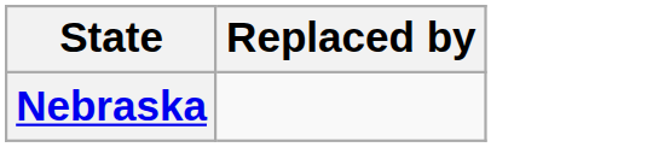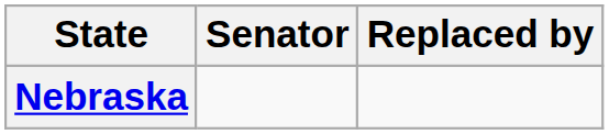+ column: Senator
